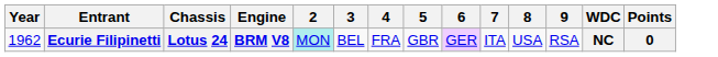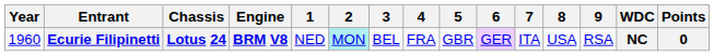+ column: 1 | NED
Ecurie Filipinetti | Year: 1962 -> 1960
